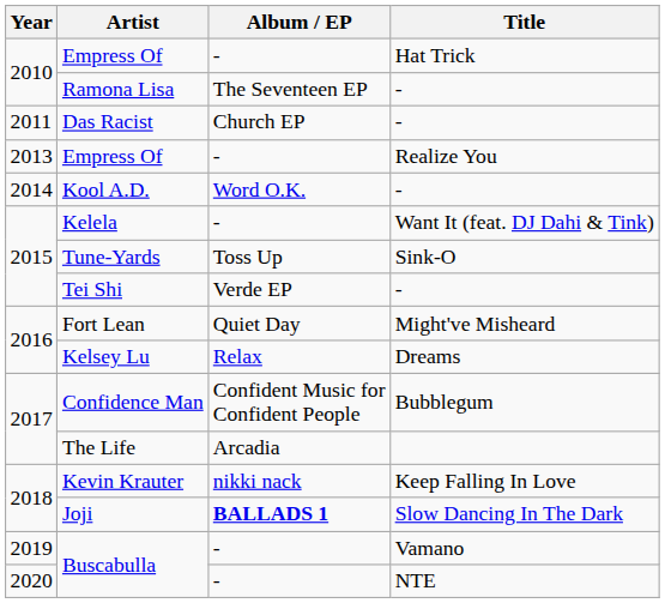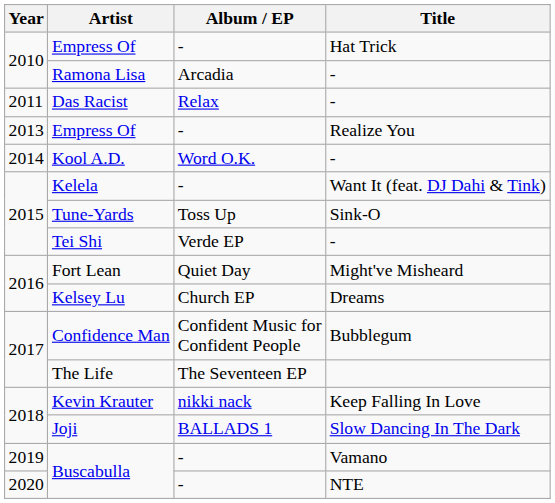Ramona Lisa | Album / EP: The Seventeen EP -> Arcadia
Das Racist | Album / EP: Church EP -> Relax
Kelsey Lu | Album / EP: Relax -> Church EP
The Life | Album / EP: Arcadia -> The Seventeen EP
Joji | Album / EP: bold -> normal
